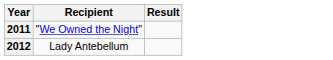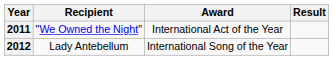+ column: Award | International Act of the Year | International Song of the Year
